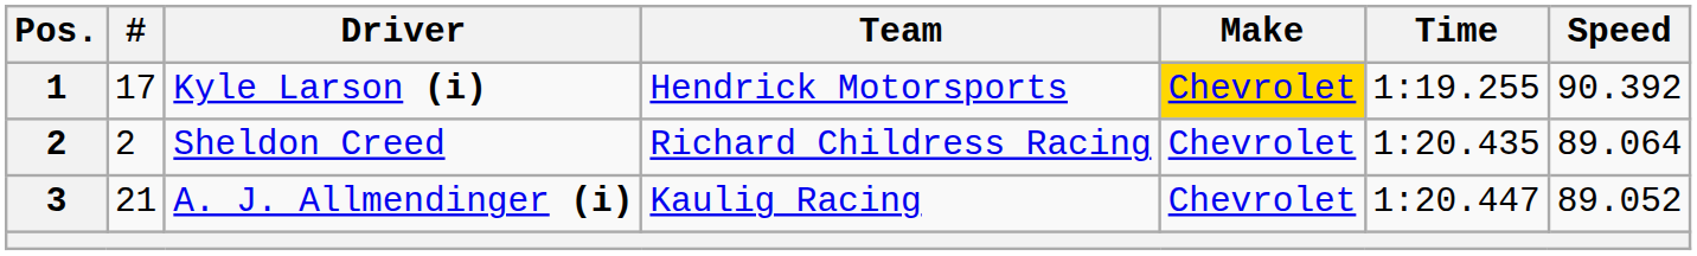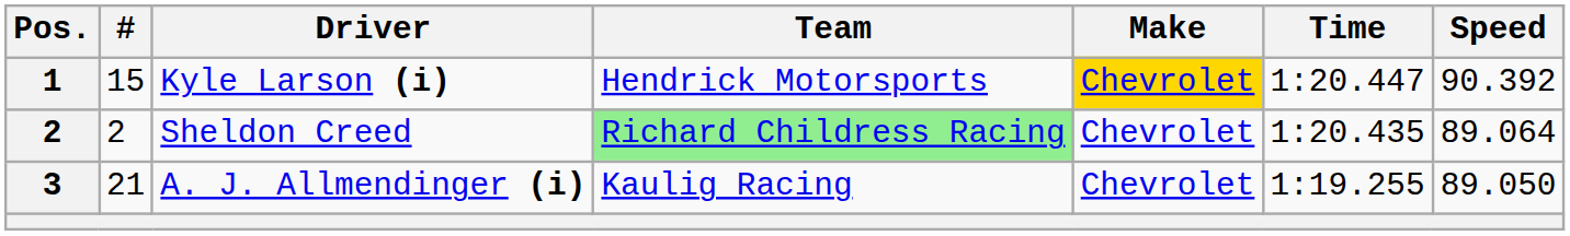Kyle Larson (i) | #: 17 -> 15
Kyle Larson (i) | Time: 1:19.255 -> 1:20.447
Sheldon Creed | Team: no background -> lightgreen background
A. J. Allmendinger (i) | Time: 1:20.447 -> 1:19.255
A. J. Allmendinger (i) | Speed: 89.052 -> 89.050
